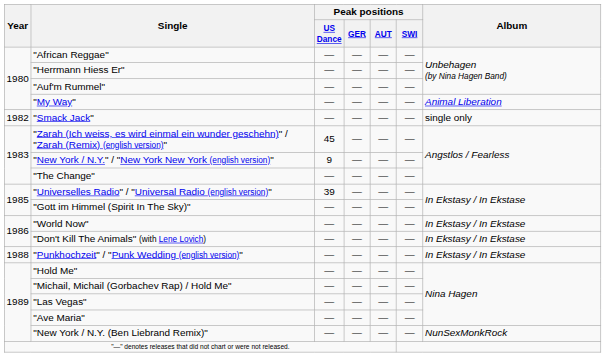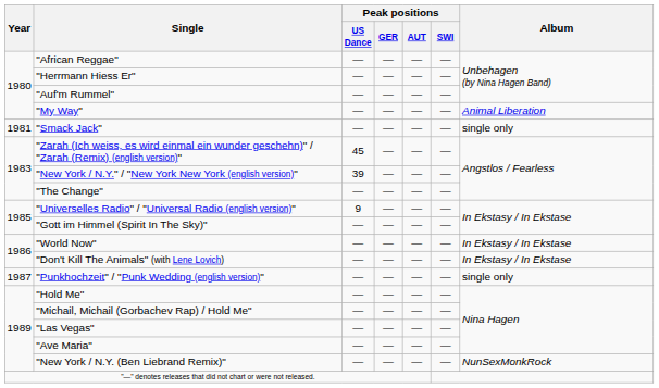"Smack Jack" | Year: 1982 -> 1981
"New York / N.Y." / "New York New York (english version)" | Peak positions / US Dance: 9 -> 39
"Universelles Radio" / "Universal Radio (english version)" | Peak positions / US Dance: 39 -> 9
"Punkhochzeit" / "Punk Wedding (english version)" | Year: 1988 -> 1987
"Punkhochzeit" / "Punk Wedding (english version)" | Album: In Ekstasy / In Ekstase -> single only
